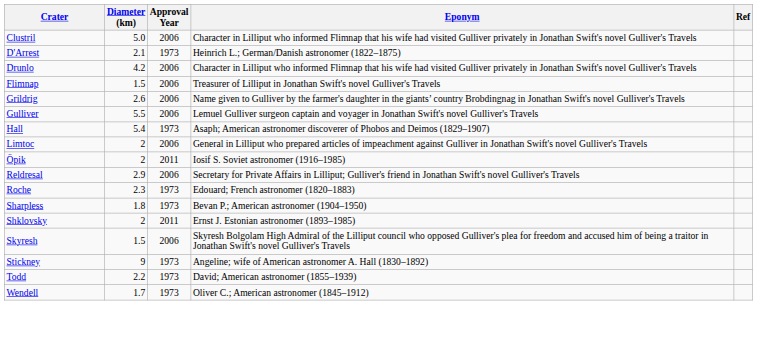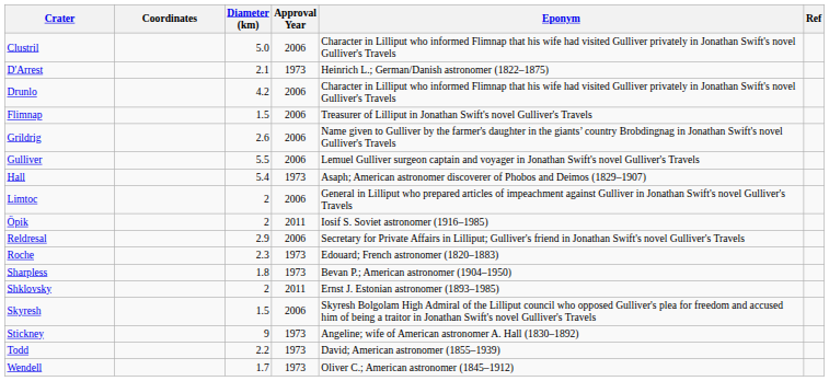+ column: Coordinates
